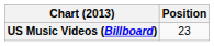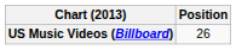US Music Videos (Billboard) | Position: 23 -> 26
